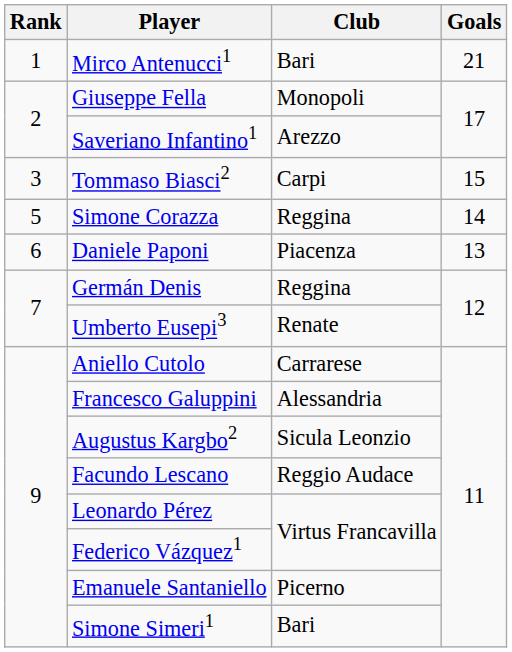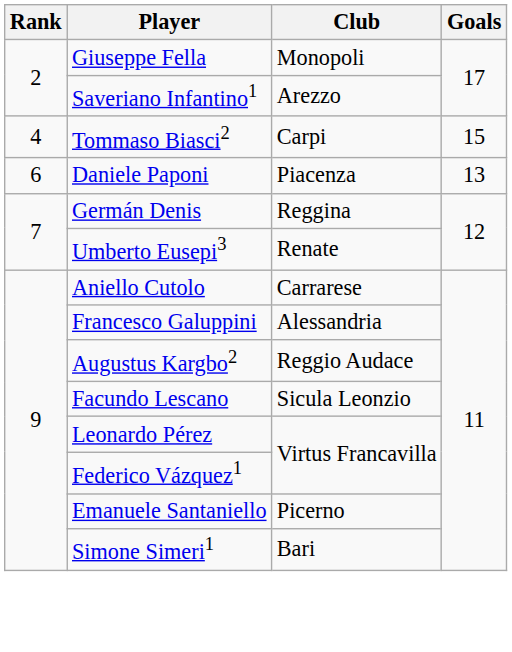- row: 1 | Mirco Antenucci1 | Bari | 21
Tommaso Biasci2 | Rank: 3 -> 4
- row: 5 | Simone Corazza | Reggina | 14
Augustus Kargbo2 | Club: Sicula Leonzio -> Reggio Audace
Facundo Lescano | Club: Reggio Audace -> Sicula Leonzio
